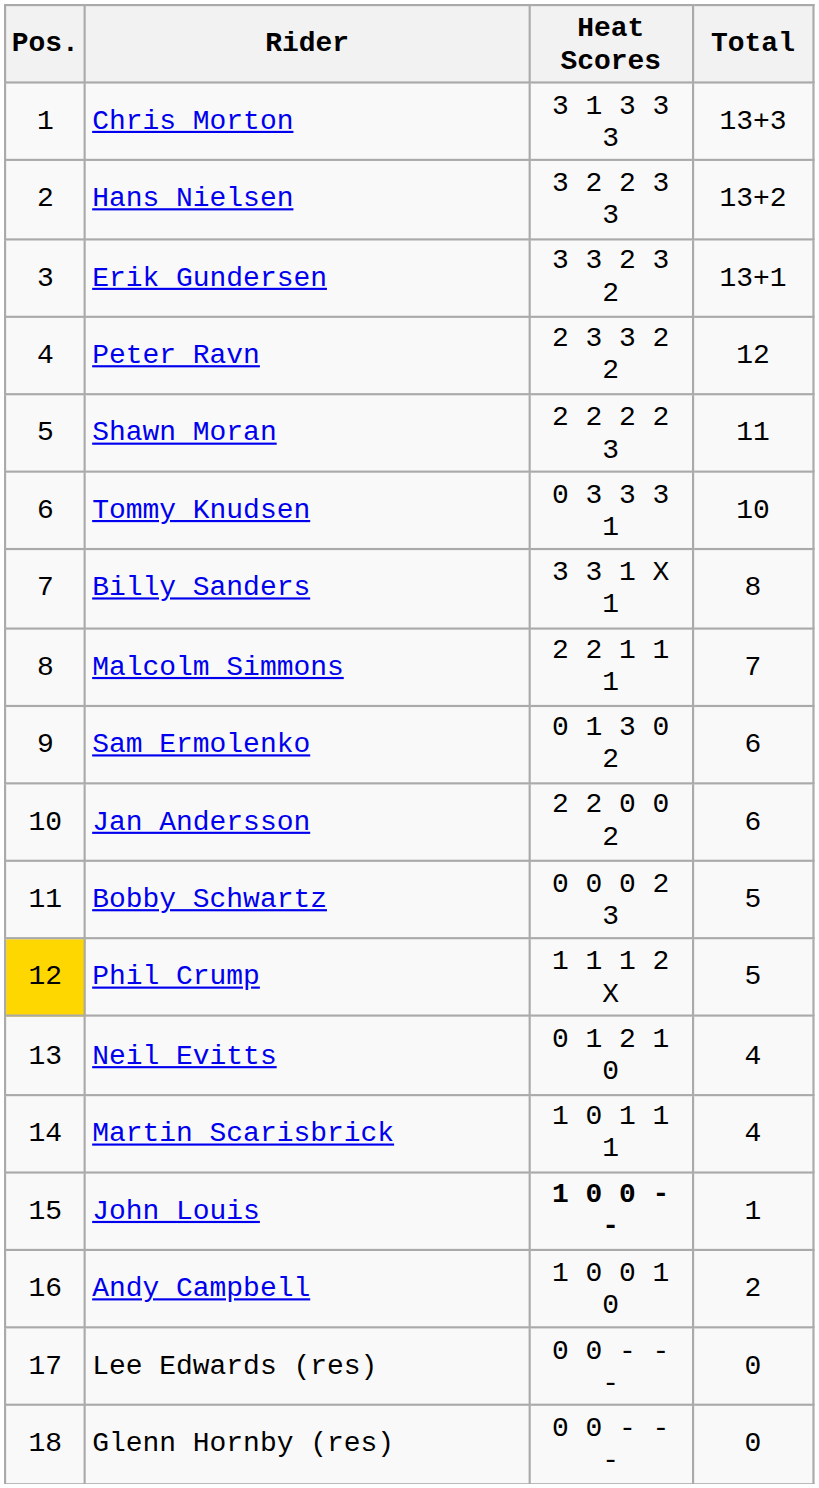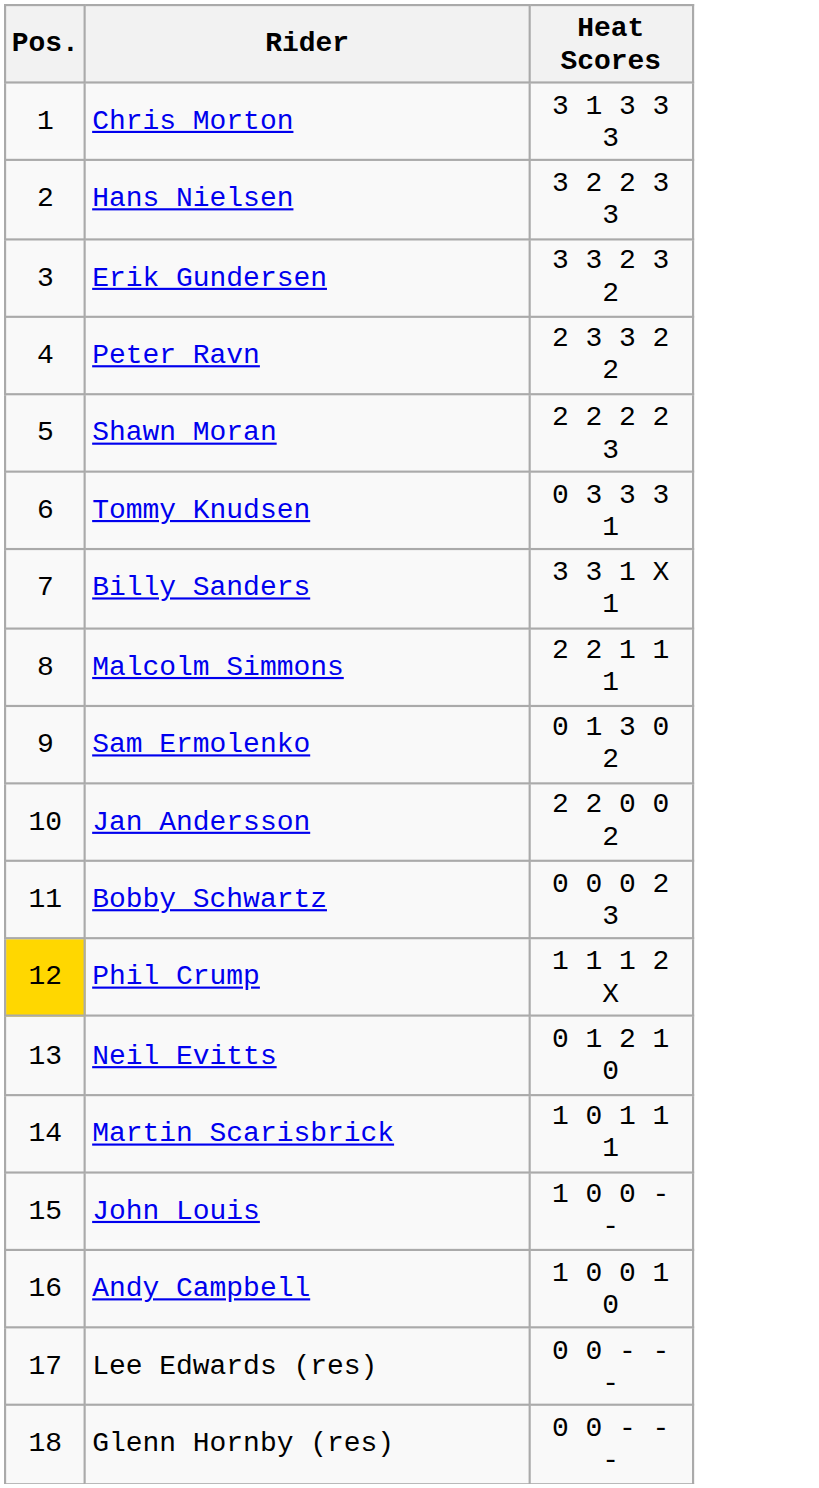- column: Total | 13+3 | 13+2 | 13+1 | 12 | 11 | 10 | 8 | 7 | 6 | 6 | 5 | 5 | 4 | 4 | 1 | 2 | 0 | 0
John Louis | Heat Scores: bold -> normal
